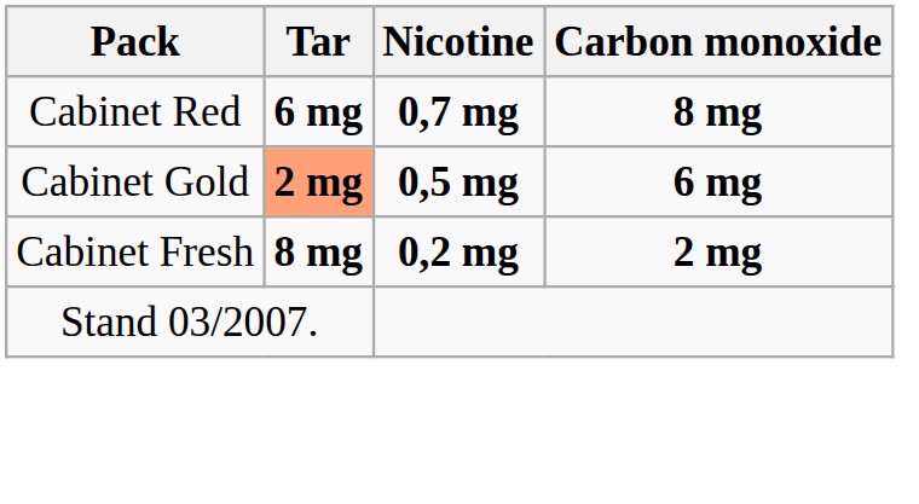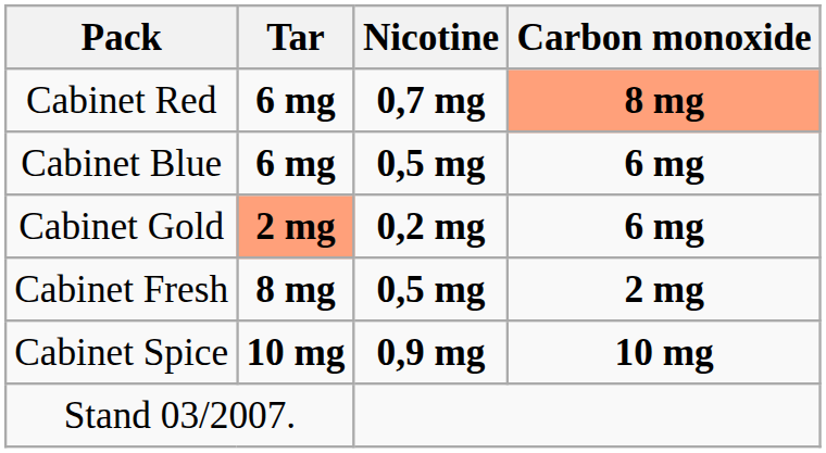Cabinet Red | Carbon monoxide: no background -> lightsalmon background
+ row: Cabinet Blue | 6 mg | 0,5 mg | 6 mg
Cabinet Gold | Nicotine: 0,5 mg -> 0,2 mg
Cabinet Fresh | Nicotine: 0,2 mg -> 0,5 mg
+ row: Cabinet Spice | 10 mg | 0,9 mg | 10 mg
